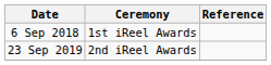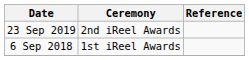rows swapped: 6 Sep 2018 <-> 23 Sep 2019
